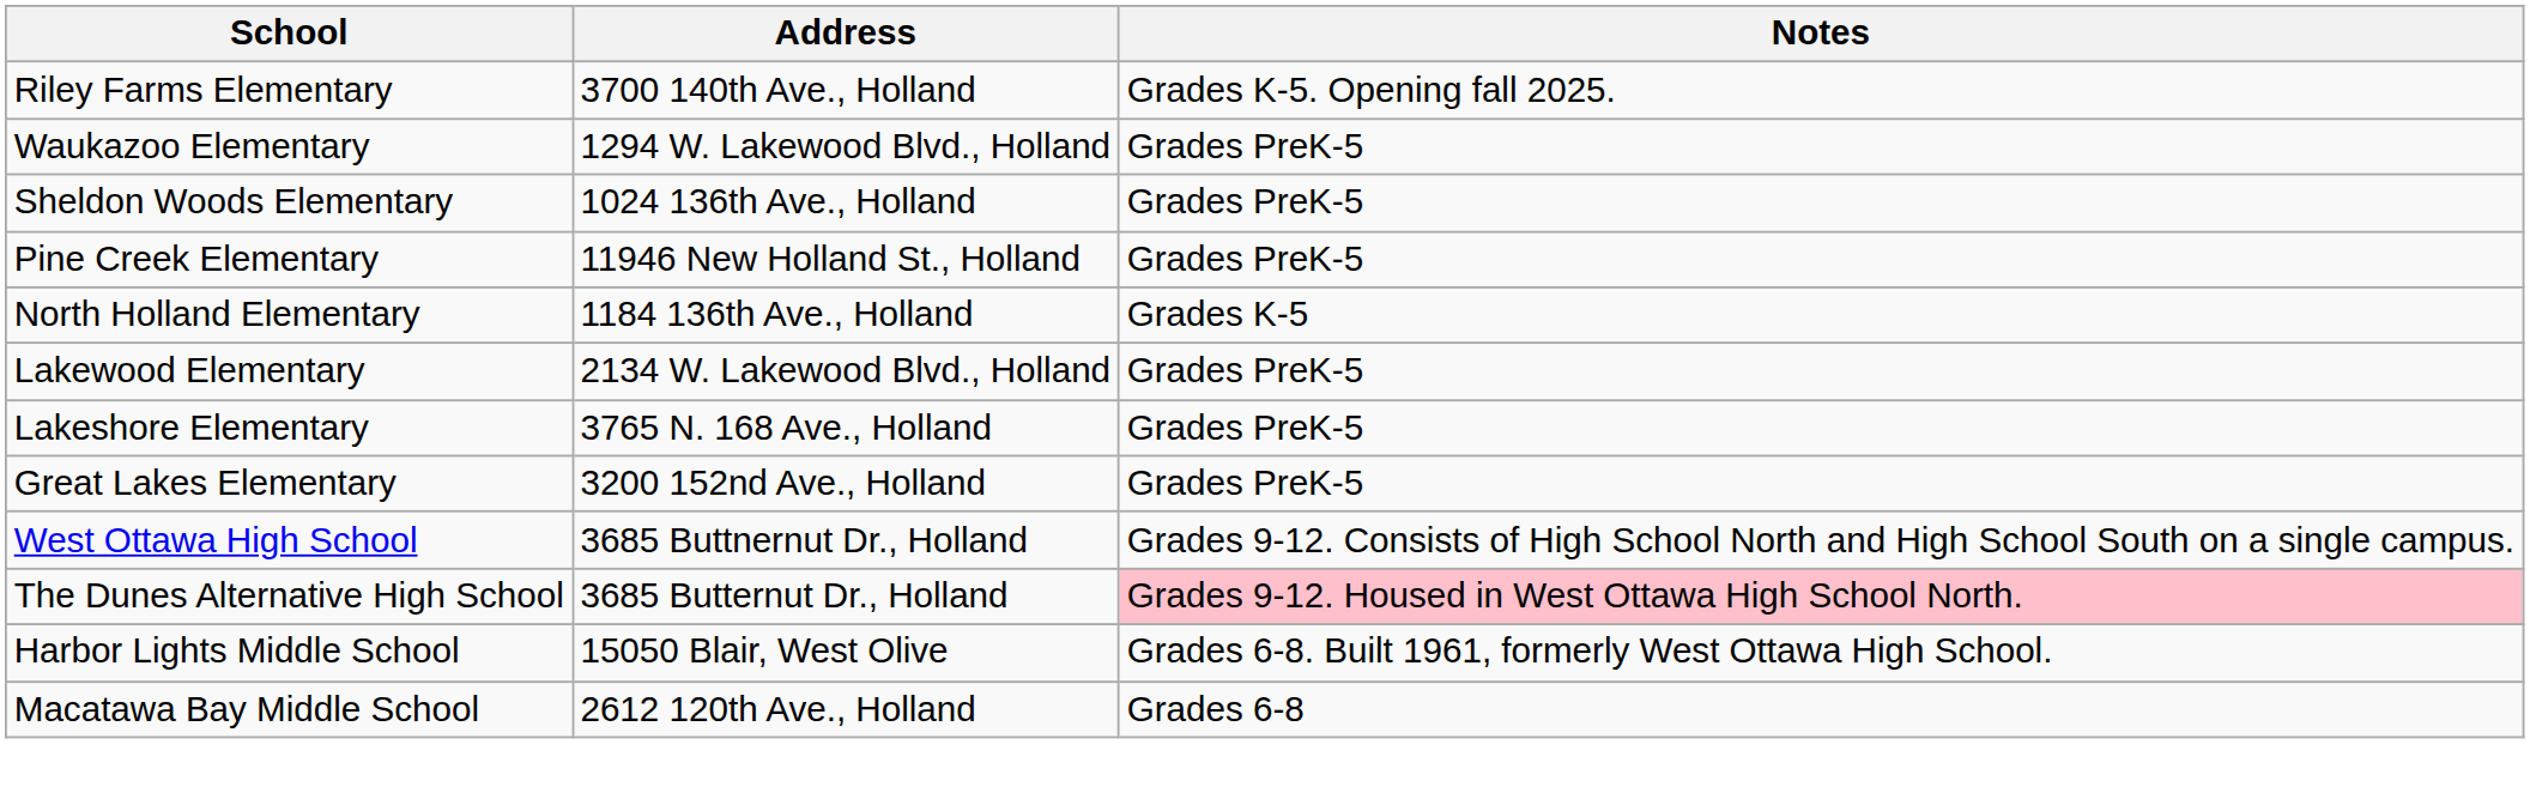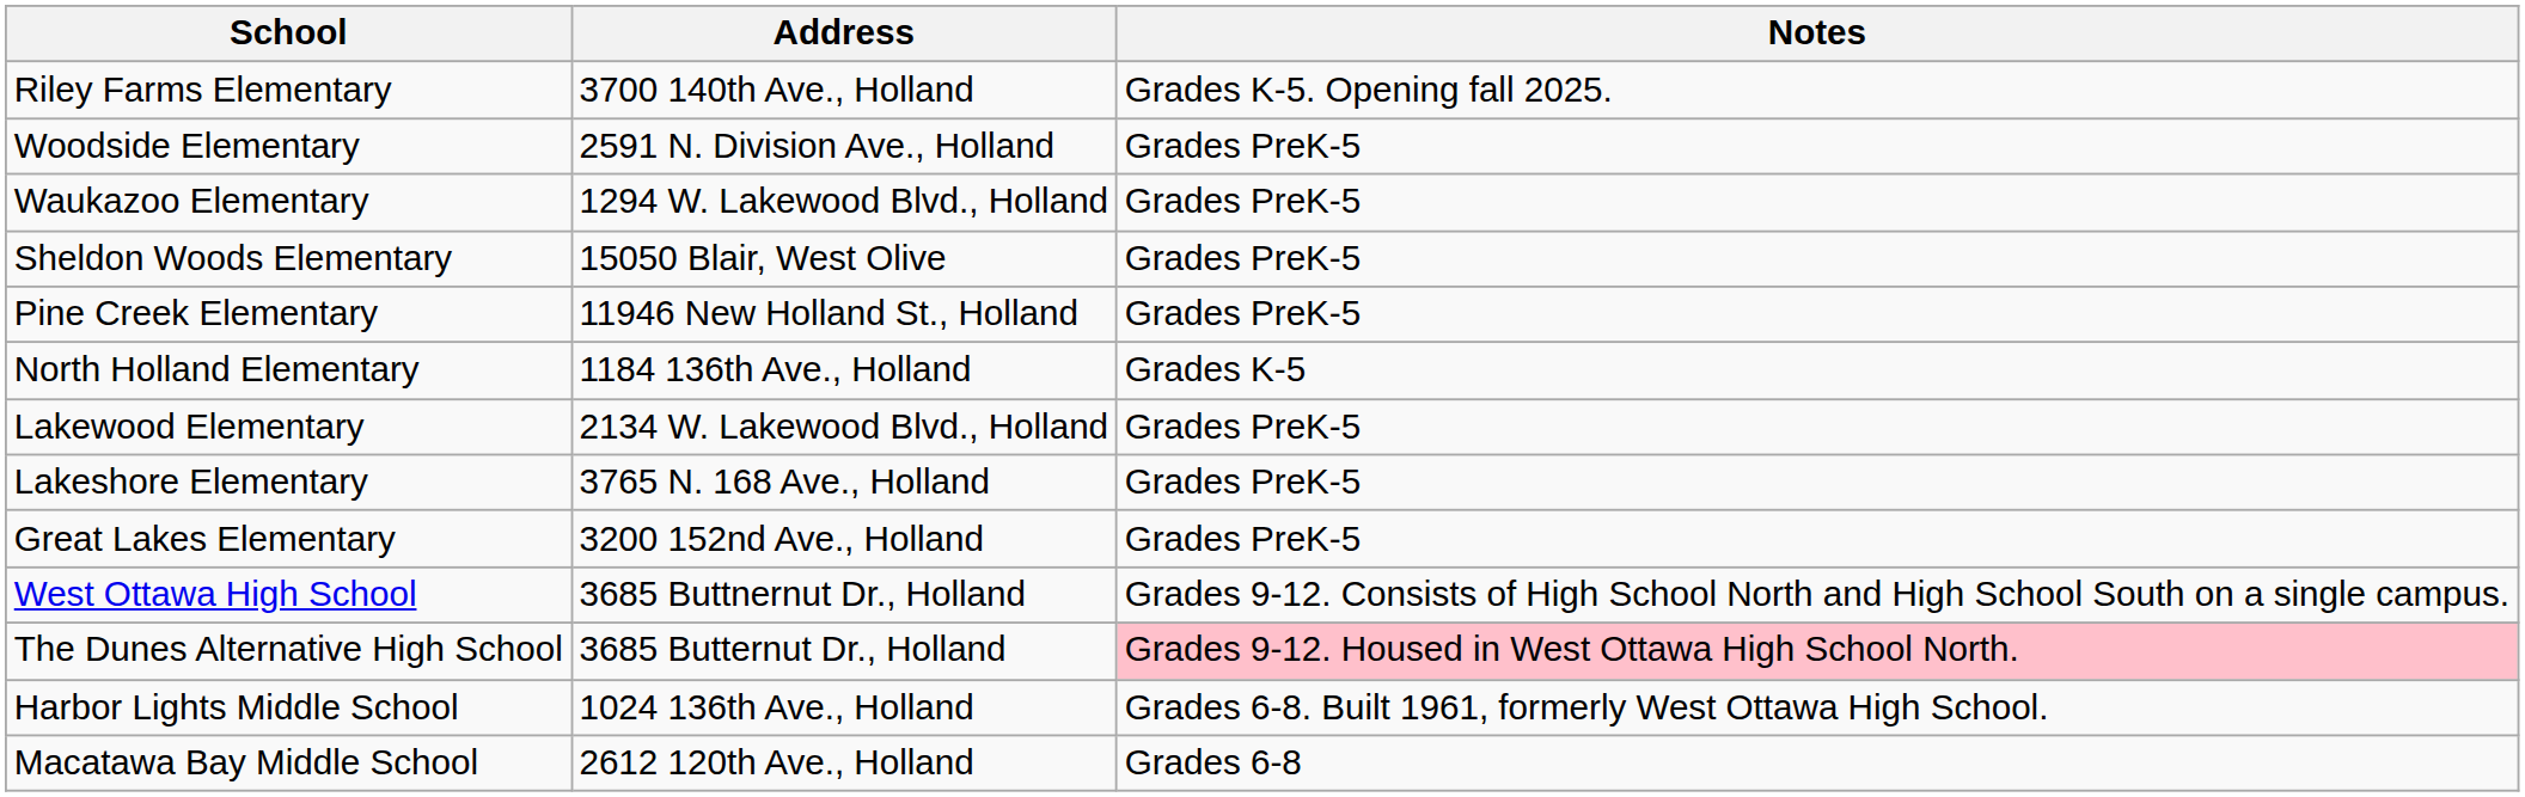+ row: Woodside Elementary | 2591 N. Division Ave., Holland | Grades PreK-5
Sheldon Woods Elementary | Address: 1024 136th Ave., Holland -> 15050 Blair, West Olive
Harbor Lights Middle School | Address: 15050 Blair, West Olive -> 1024 136th Ave., Holland
